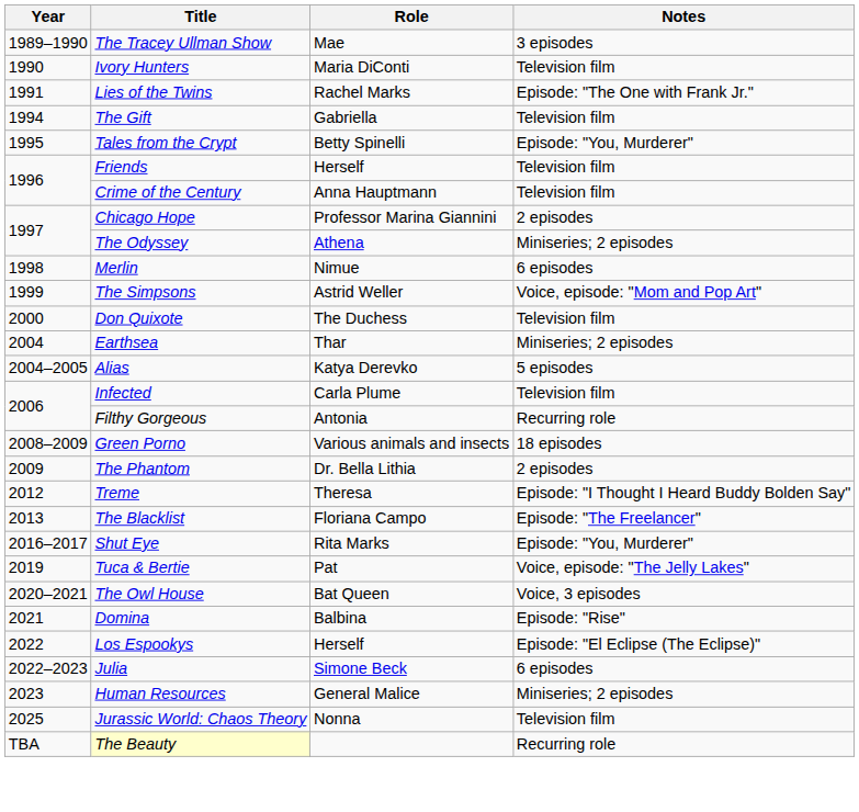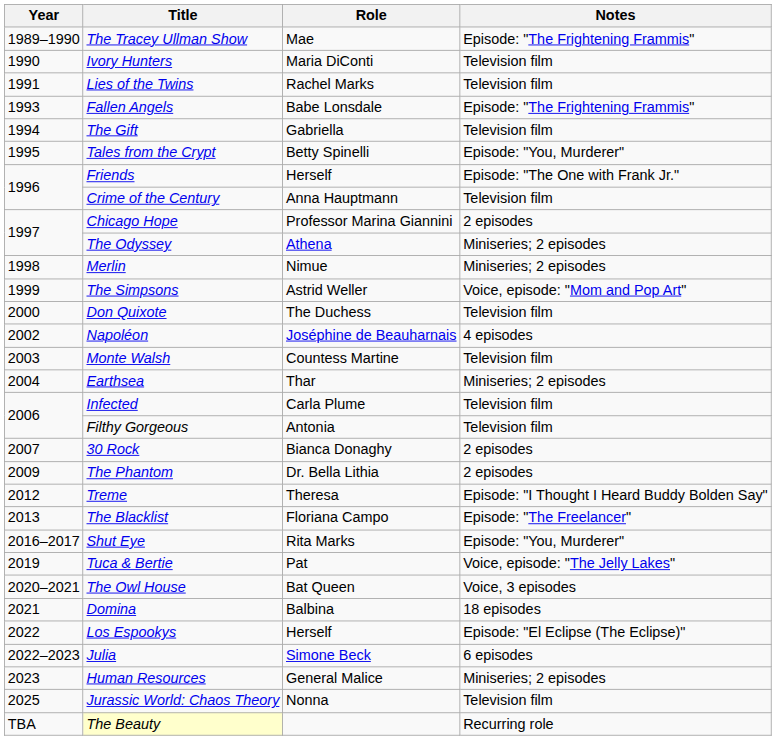The Tracey Ullman Show | Notes: 3 episodes -> Episode: "The Frightening Frammis"
Lies of the Twins | Notes: Episode: "The One with Frank Jr." -> Television film
+ row: 1993 | Fallen Angels | Babe Lonsdale | Episode: "The Frightening Frammis"
Friends | Notes: Television film -> Episode: "The One with Frank Jr."
Merlin | Notes: 6 episodes -> Miniseries; 2 episodes
+ row: 2002 | Napoléon | Joséphine de Beauharnais | 4 episodes
+ row: 2003 | Monte Walsh | Countess Martine | Television film
- row: 2004–2005 | Alias | Katya Derevko | 5 episodes
Filthy Gorgeous | Notes: Recurring role -> Television film
+ row: 2007 | 30 Rock | Bianca Donaghy | 2 episodes
- row: 2008–2009 | Green Porno | Various animals and insects | 18 episodes
Domina | Notes: Episode: "Rise" -> 18 episodes
